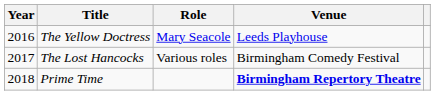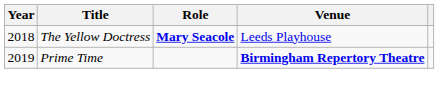The Yellow Doctress | Year: 2016 -> 2018
The Yellow Doctress | Role: normal -> bold
- row: 2017 | The Lost Hancocks | Various roles | Birmingham Comedy Festival
Prime Time | Year: 2018 -> 2019
